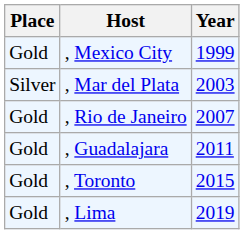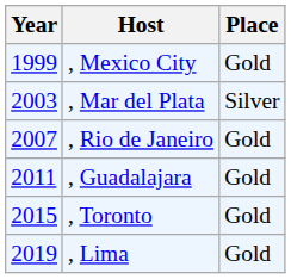columns swapped: Year <-> Place
